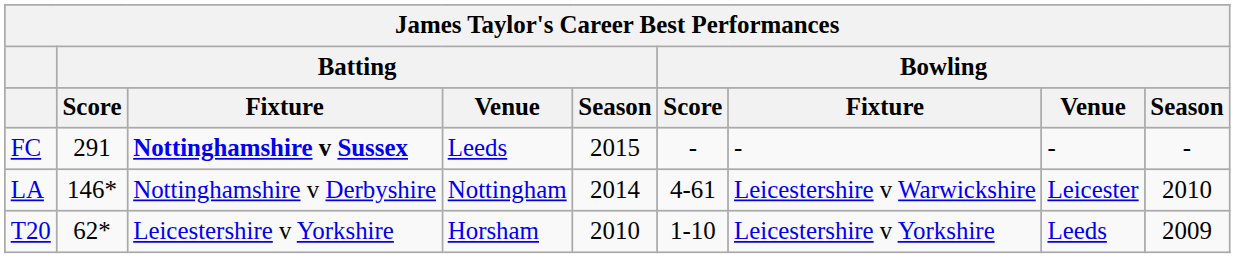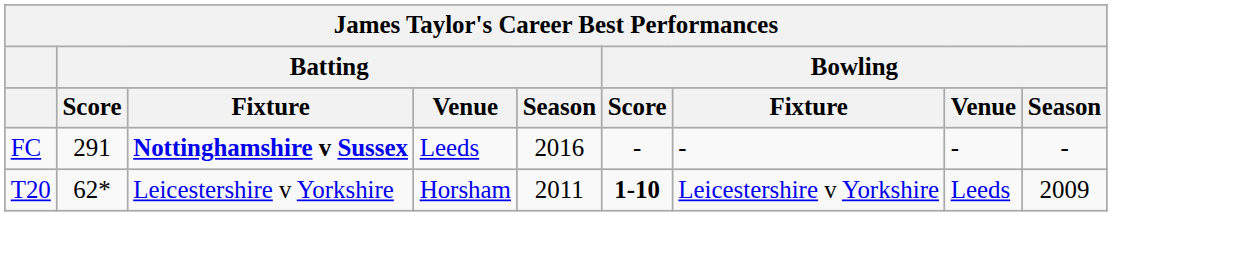FC | Batting / Season: 2015 -> 2016
- row: LA | 146* | Nottinghamshire v Derbyshire | Nottingham | 2014 | 4-61 | Leicestershire v Warwickshire | Leicester | 2010
T20 | Batting / Season: 2010 -> 2011
T20 | Bowling / Score: normal -> bold
